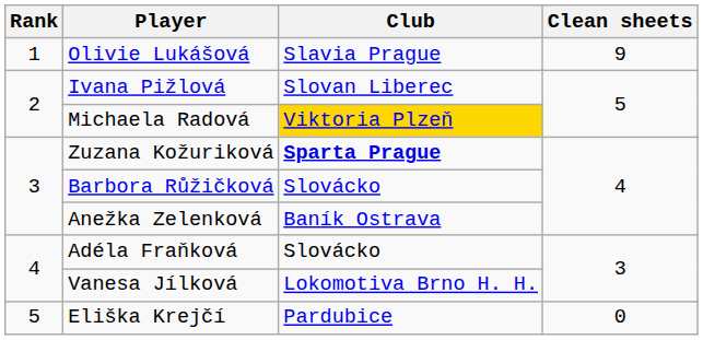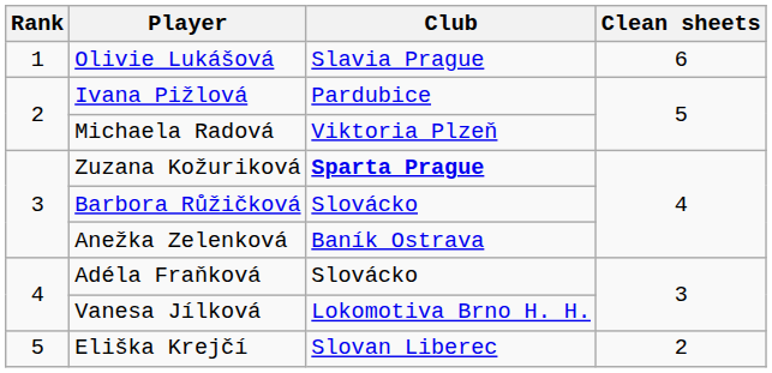Olivie Lukášová | Clean sheets: 9 -> 6
Ivana Pižlová | Club: Slovan Liberec -> Pardubice
Michaela Radová | Club: gold background -> no background
Eliška Krejčí | Club: Pardubice -> Slovan Liberec
Eliška Krejčí | Clean sheets: 0 -> 2
